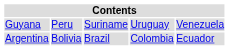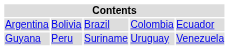rows swapped: Argentina <-> Guyana
